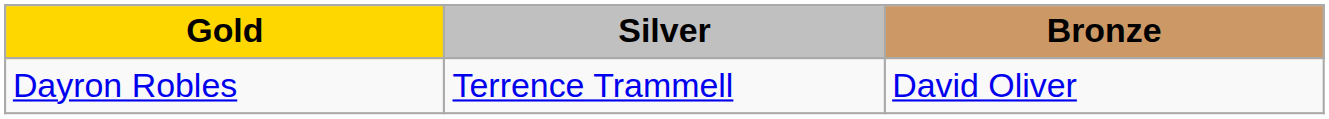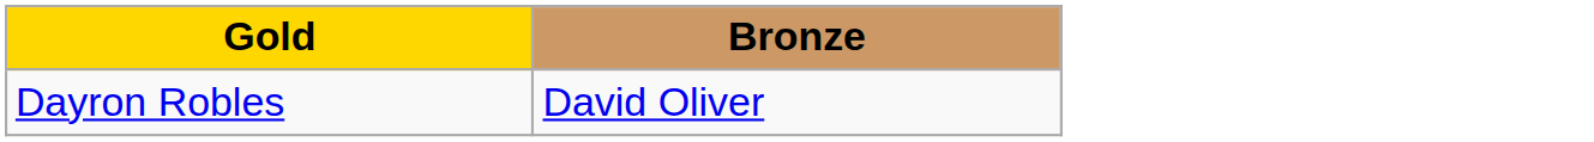- column: Silver | Terrence Trammell
